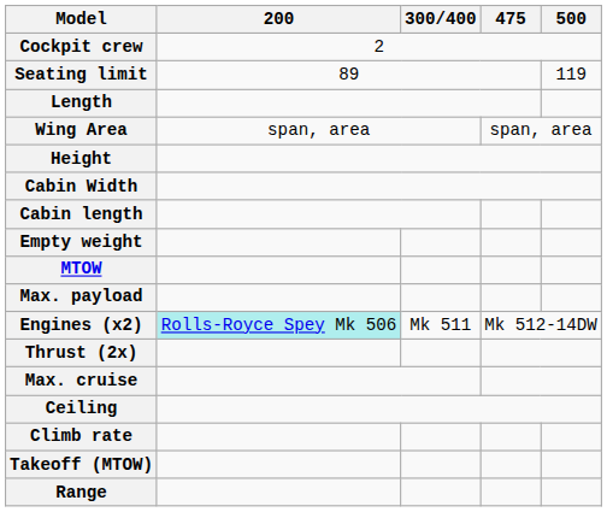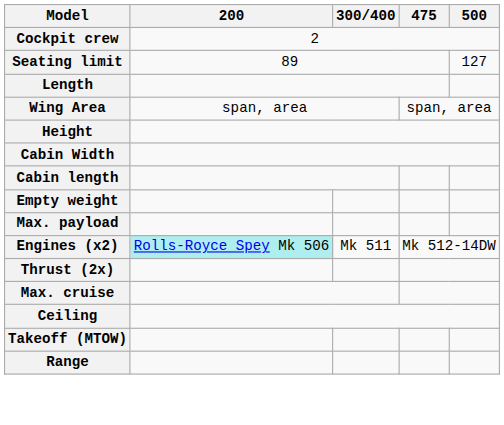Seating limit | 500: 119 -> 127
- row: MTOW
- row: Climb rate
